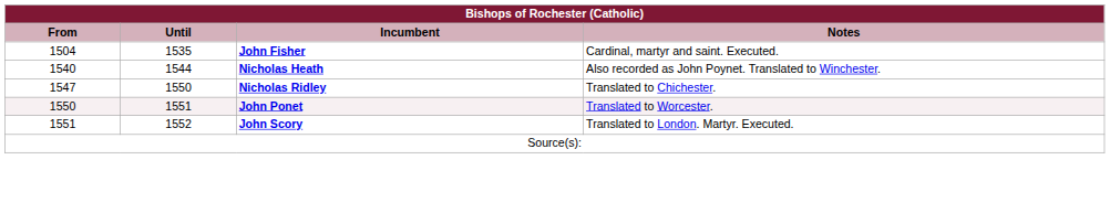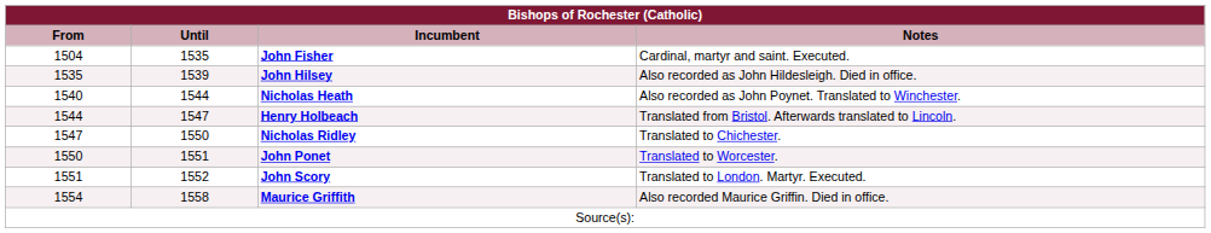+ row: 1535 | 1539 | John Hilsey | Also recorded as John Hildesleigh. Died in office.
+ row: 1544 | 1547 | Henry Holbeach | Translated from Bristol. Afterwards translated to Lincoln.
+ row: 1554 | 1558 | Maurice Griffith | Also recorded Maurice Griffin. Died in office.
